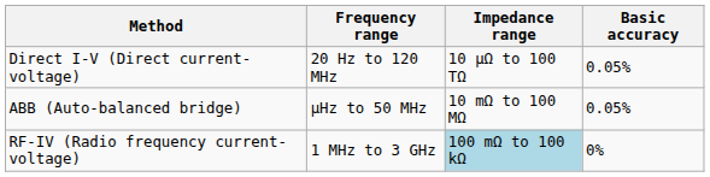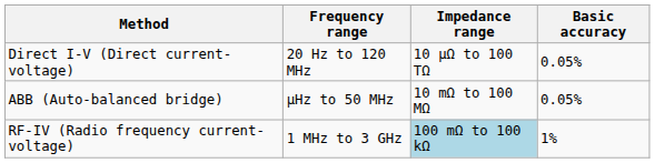RF-IV (Radio frequency current-voltage) | Basic accuracy: 0% -> 1%
